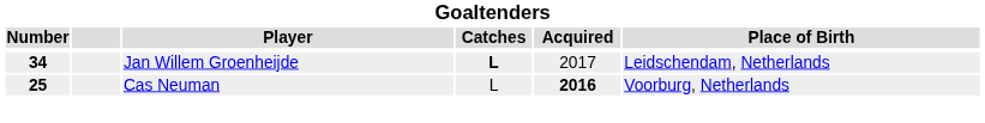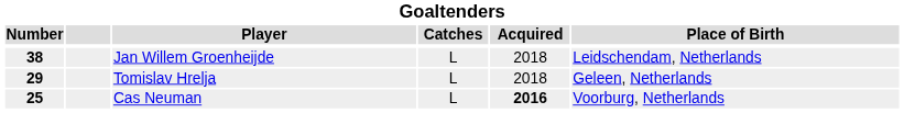Jan Willem Groenheijde | Number: 34 -> 38
Jan Willem Groenheijde | Catches: bold -> normal
Jan Willem Groenheijde | Acquired: 2017 -> 2018
+ row: 29 | Tomislav Hrelja | L | 2018 | Geleen, Netherlands
